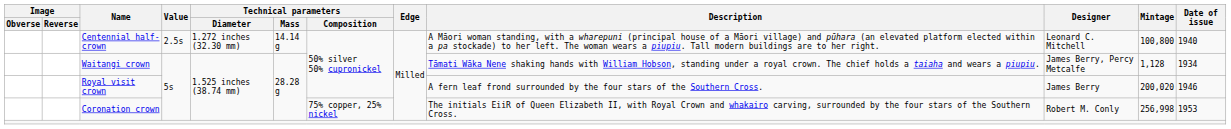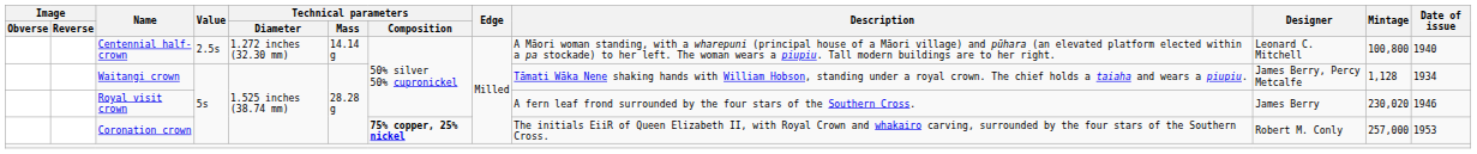Royal visit crown | Mintage: 200,020 -> 230,020
Coronation crown | Technical parameters / Composition: normal -> bold
Coronation crown | Mintage: 256,998 -> 257,000
